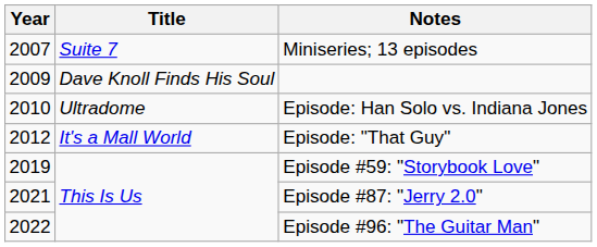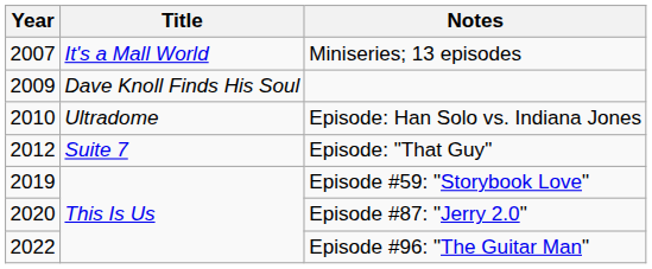Miniseries; 13 episodes | Title: Suite 7 -> It's a Mall World
Episode: "That Guy" | Title: It's a Mall World -> Suite 7
Episode #87: "Jerry 2.0" | Year: 2021 -> 2020
